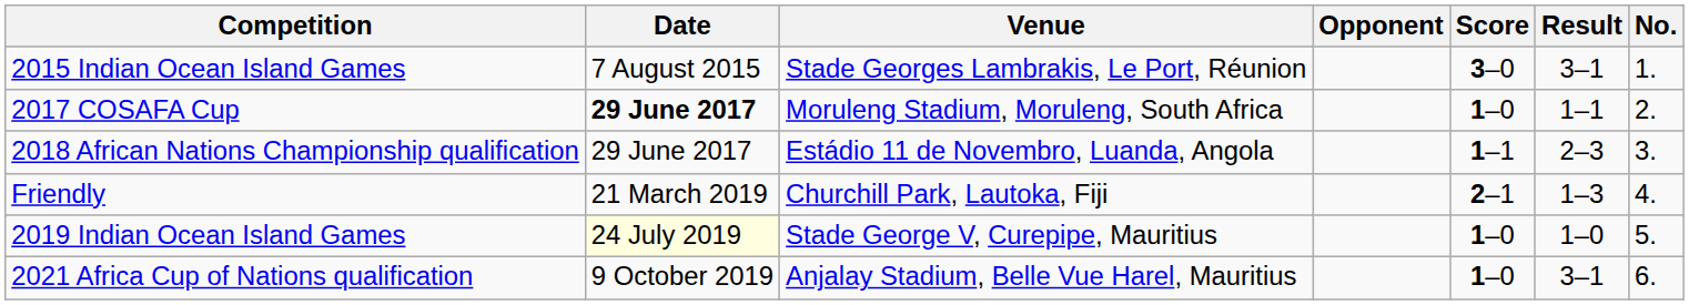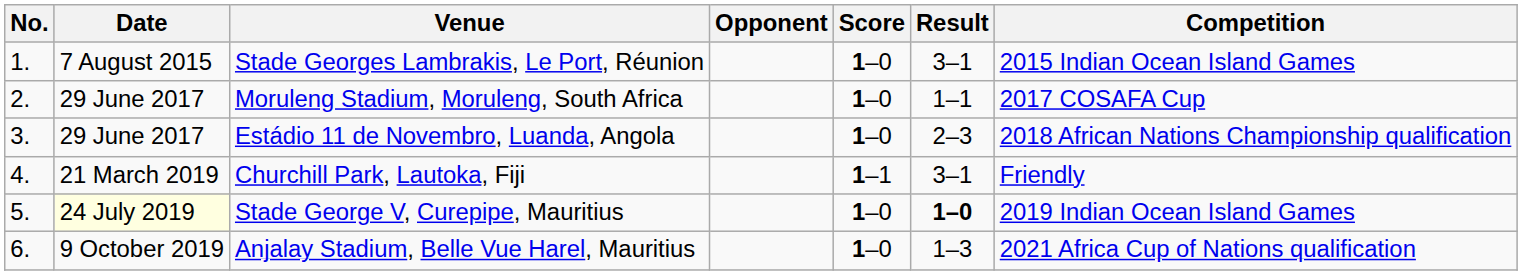columns swapped: No. <-> Competition
Stade Georges Lambrakis, Le Port, Réunion | Score: 3–0 -> 1–0
Moruleng Stadium, Moruleng, South Africa | Date: bold -> normal
Estádio 11 de Novembro, Luanda, Angola | Score: 1–1 -> 1–0
Churchill Park, Lautoka, Fiji | Score: 2–1 -> 1–1
Churchill Park, Lautoka, Fiji | Result: 1–3 -> 3–1
Stade George V, Curepipe, Mauritius | Result: normal -> bold
Anjalay Stadium, Belle Vue Harel, Mauritius | Result: 3–1 -> 1–3
